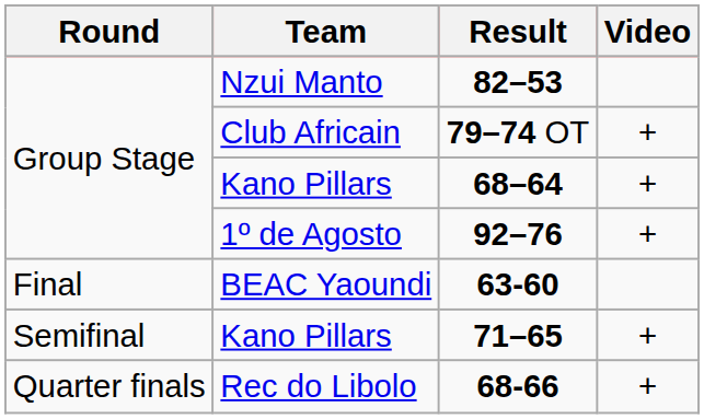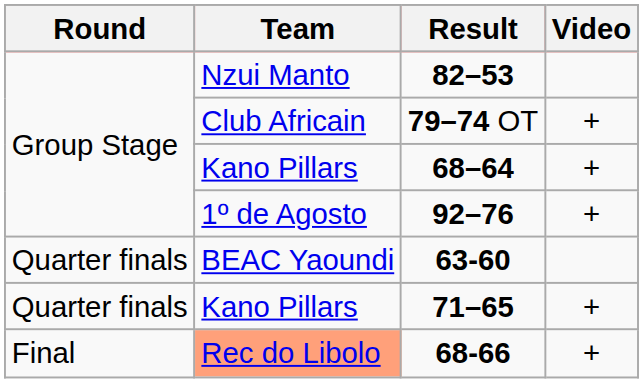63-60 | Round: Final -> Quarter finals
71–65 | Round: Semifinal -> Quarter finals
68-66 | Round: Quarter finals -> Final
68-66 | Team: no background -> lightsalmon background
